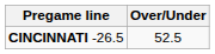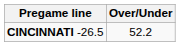CINCINNATI -26.5 | Over/Under: 52.5 -> 52.2
